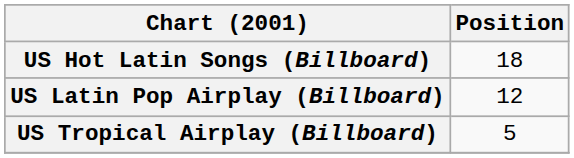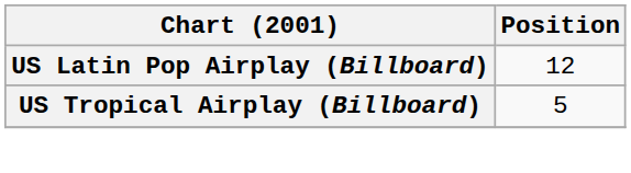- row: US Hot Latin Songs (Billboard) | 18
